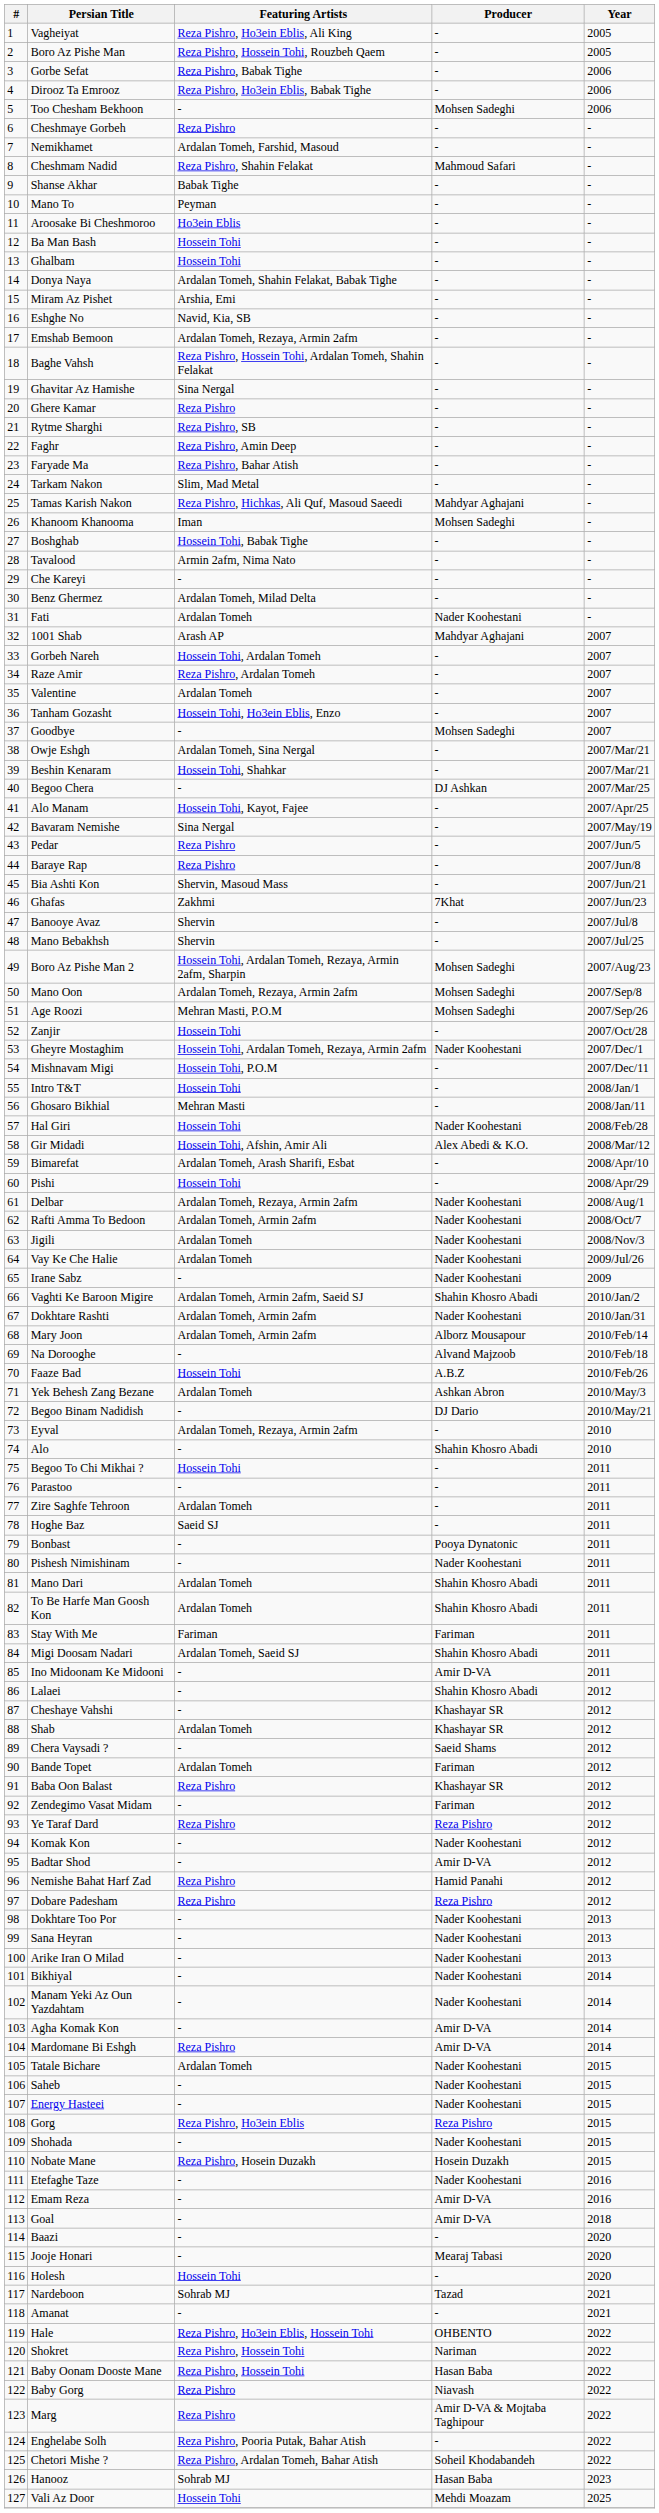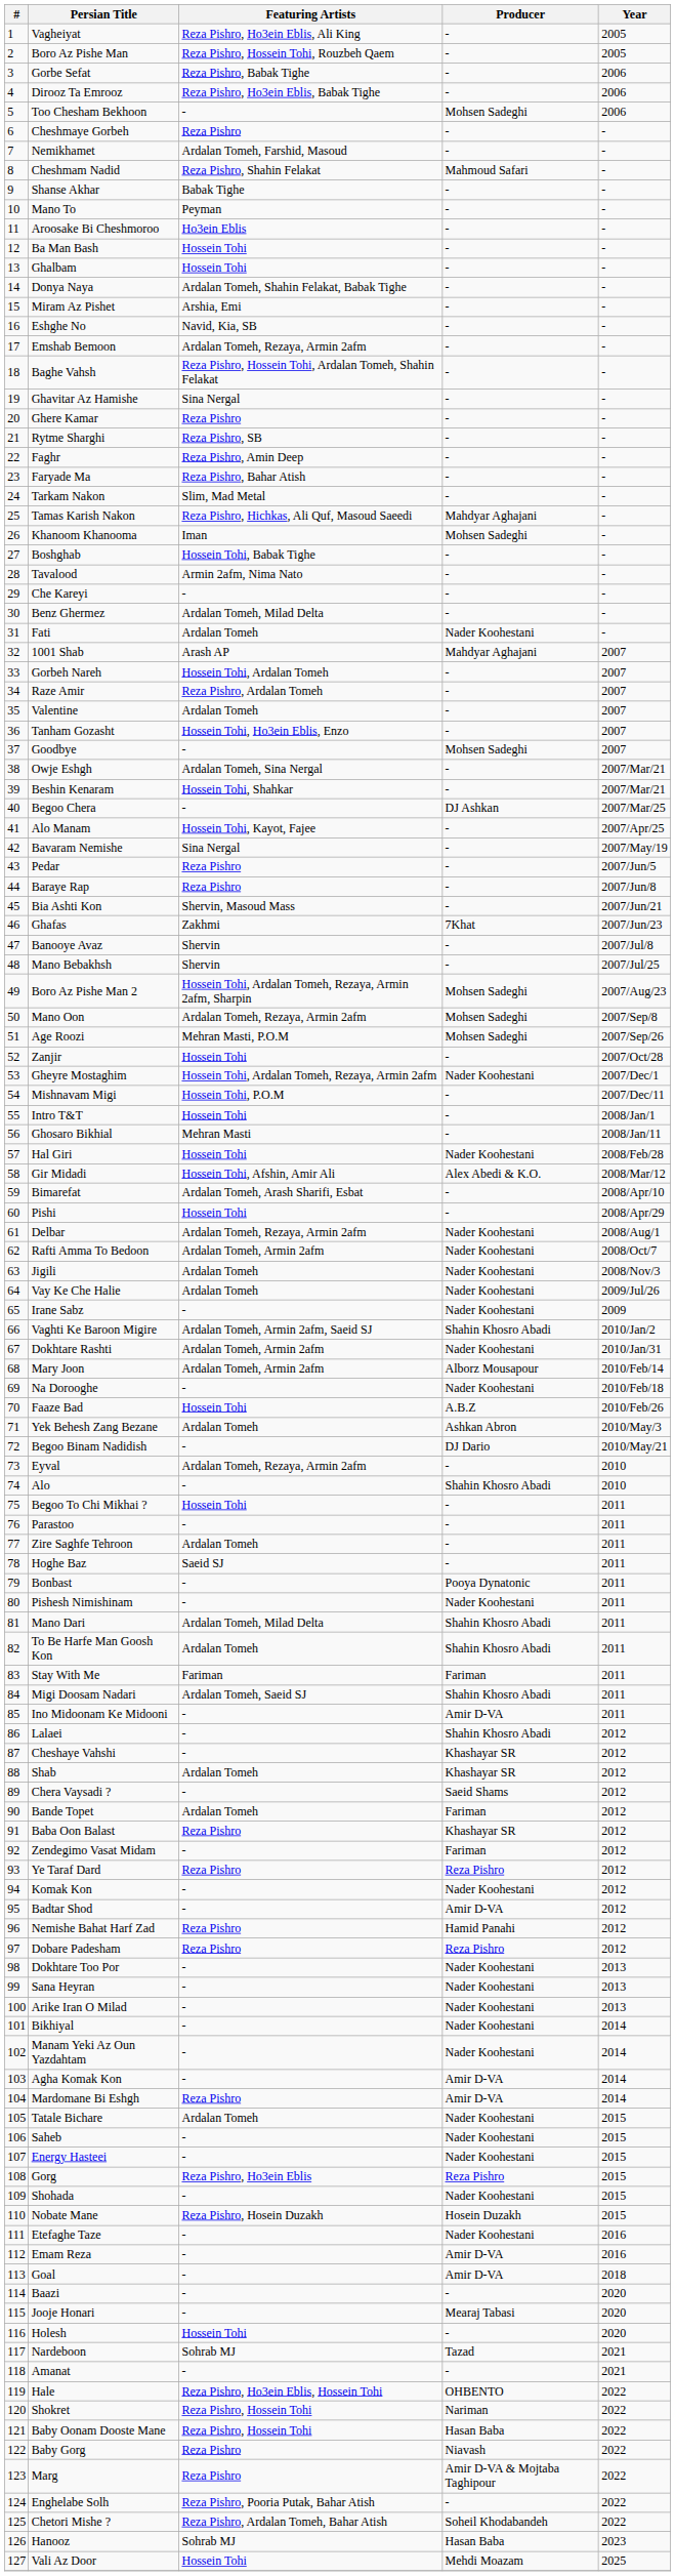Na Dorooghe | Producer: Alvand Majzoob -> Nader Koohestani
Mano Dari | Featuring Artists: Ardalan Tomeh -> Ardalan Tomeh, Milad Delta
